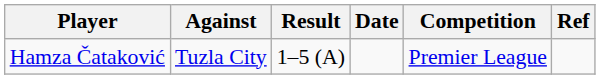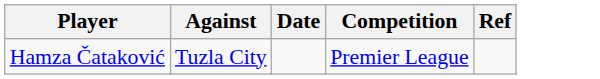- column: Result | 1–5 (A)
